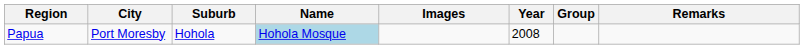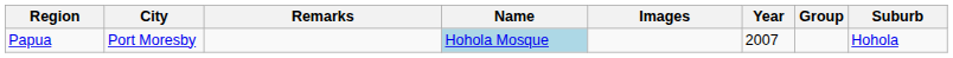columns swapped: Suburb <-> Remarks
Papua | Year: 2008 -> 2007
